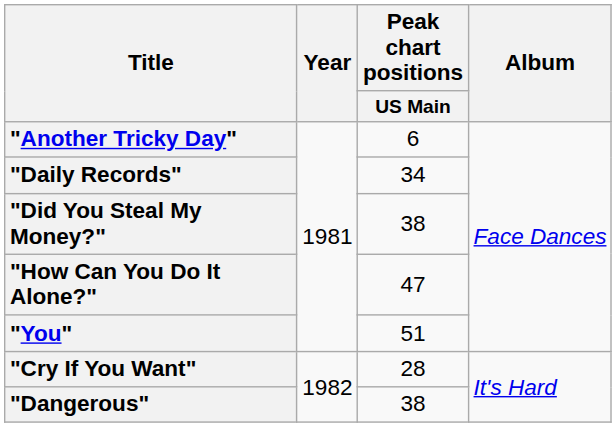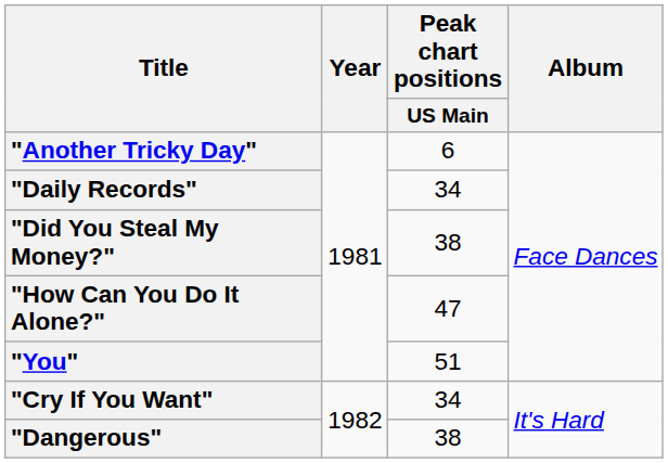"Cry If You Want" | Peak chart positions / US Main: 28 -> 34
